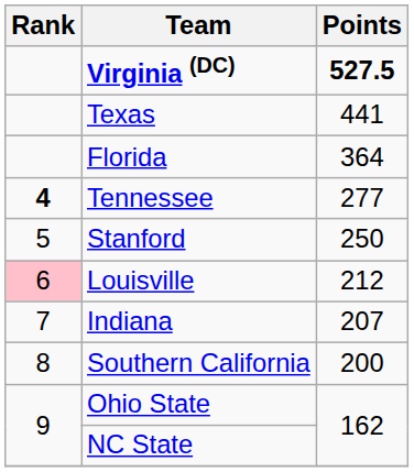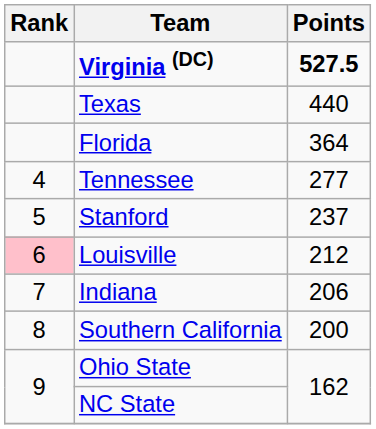Texas | Points: 441 -> 440
Tennessee | Rank: bold -> normal
Stanford | Points: 250 -> 237
Indiana | Points: 207 -> 206
